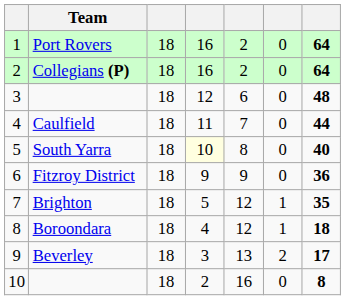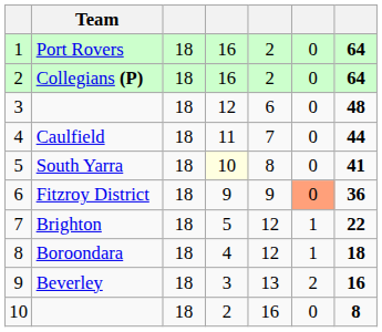South Yarra | column 7: 40 -> 41
Fitzroy District | column 6: no background -> lightsalmon background
Brighton | column 7: 35 -> 22
Beverley | column 7: 17 -> 16
